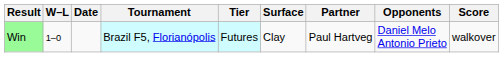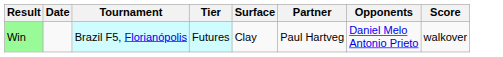- column: W–L | 1–0
